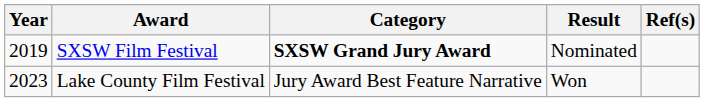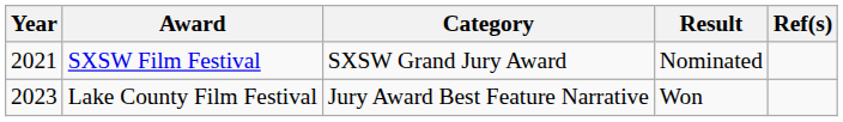SXSW Film Festival | Year: 2019 -> 2021
SXSW Film Festival | Category: bold -> normal
